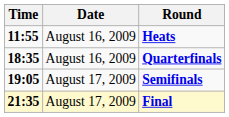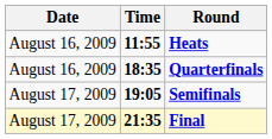columns swapped: Date <-> Time
